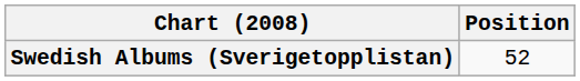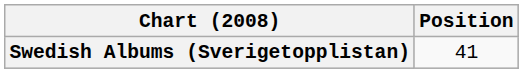Swedish Albums (Sverigetopplistan) | Position: 52 -> 41
